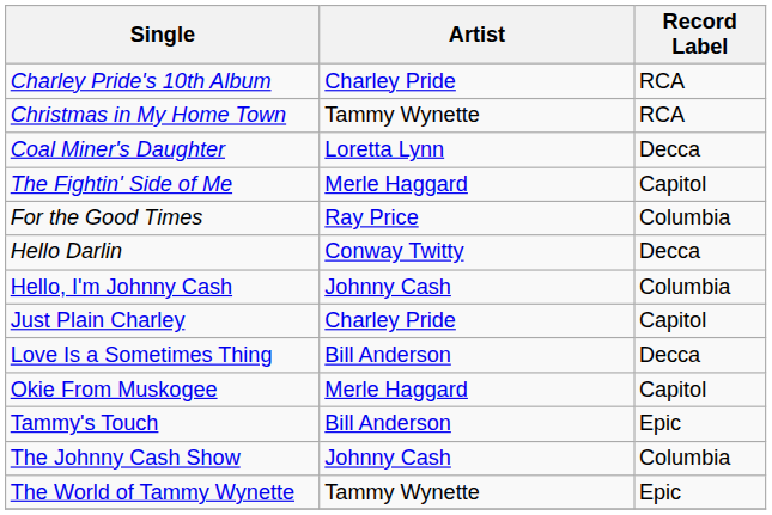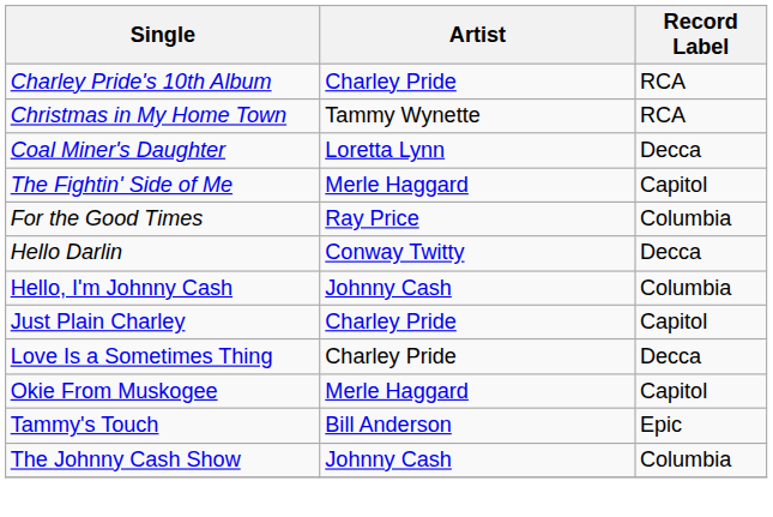Love Is a Sometimes Thing | Artist: Bill Anderson -> Charley Pride
- row: The World of Tammy Wynette | Tammy Wynette | Epic
